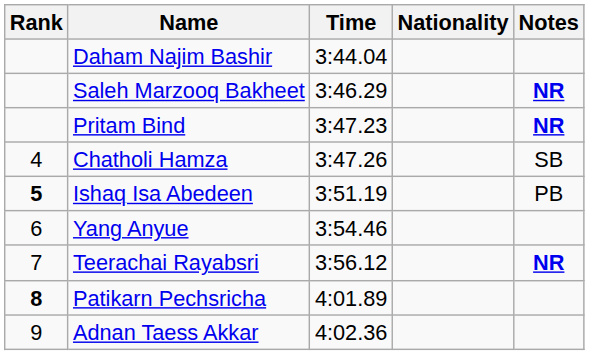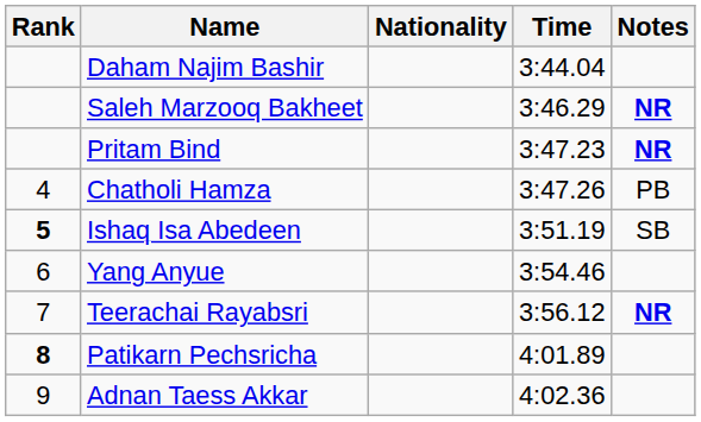columns swapped: Nationality <-> Time
Chatholi Hamza | Notes: SB -> PB
Ishaq Isa Abedeen | Notes: PB -> SB
